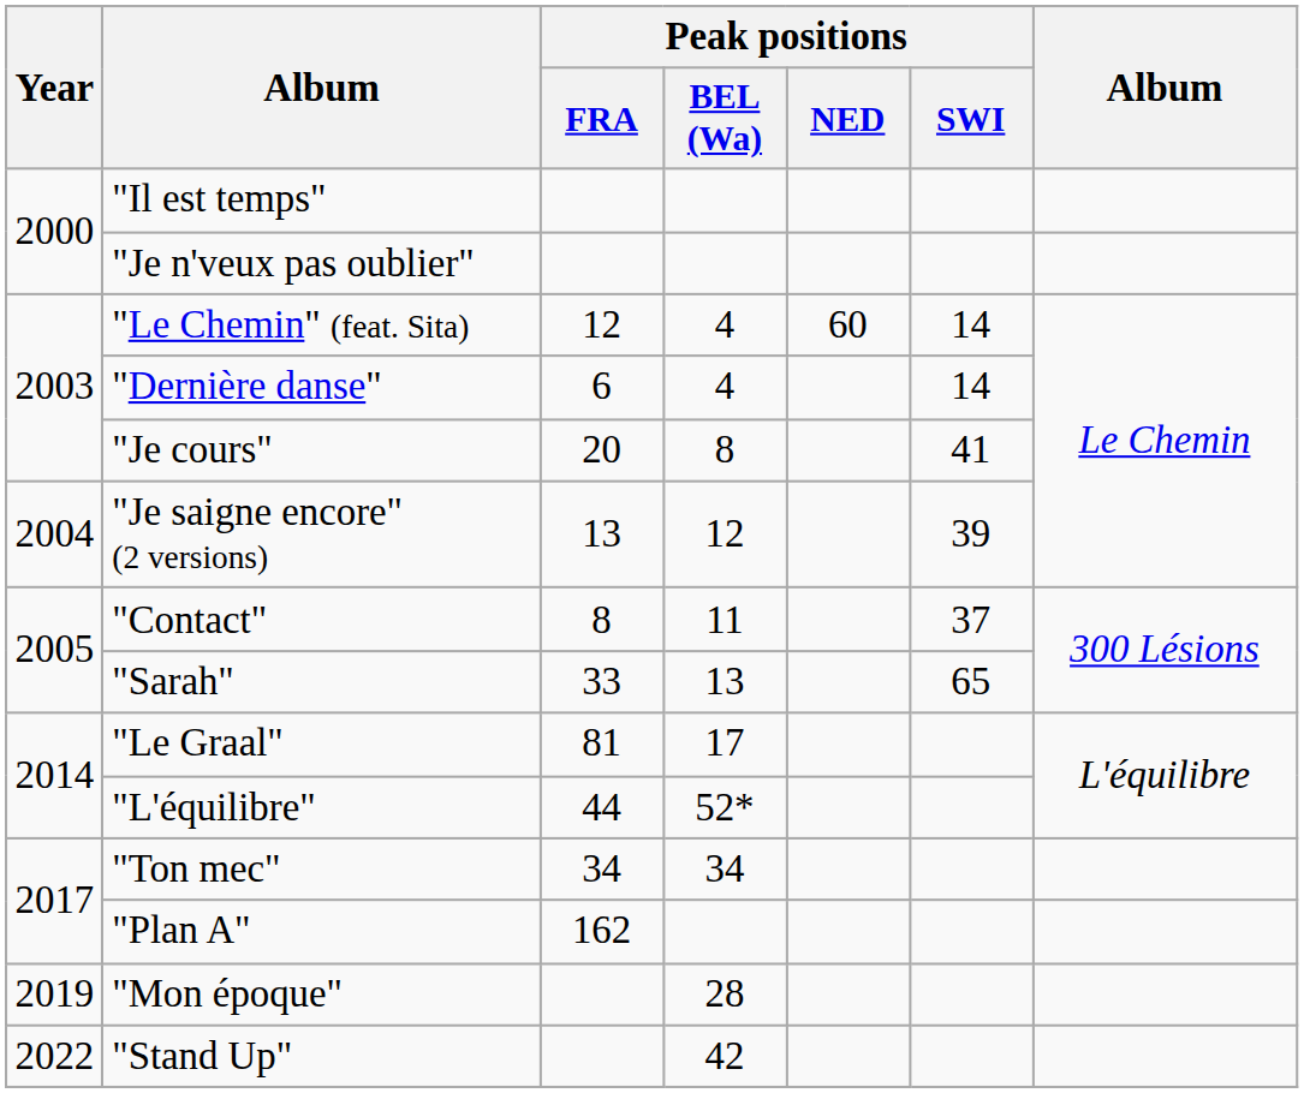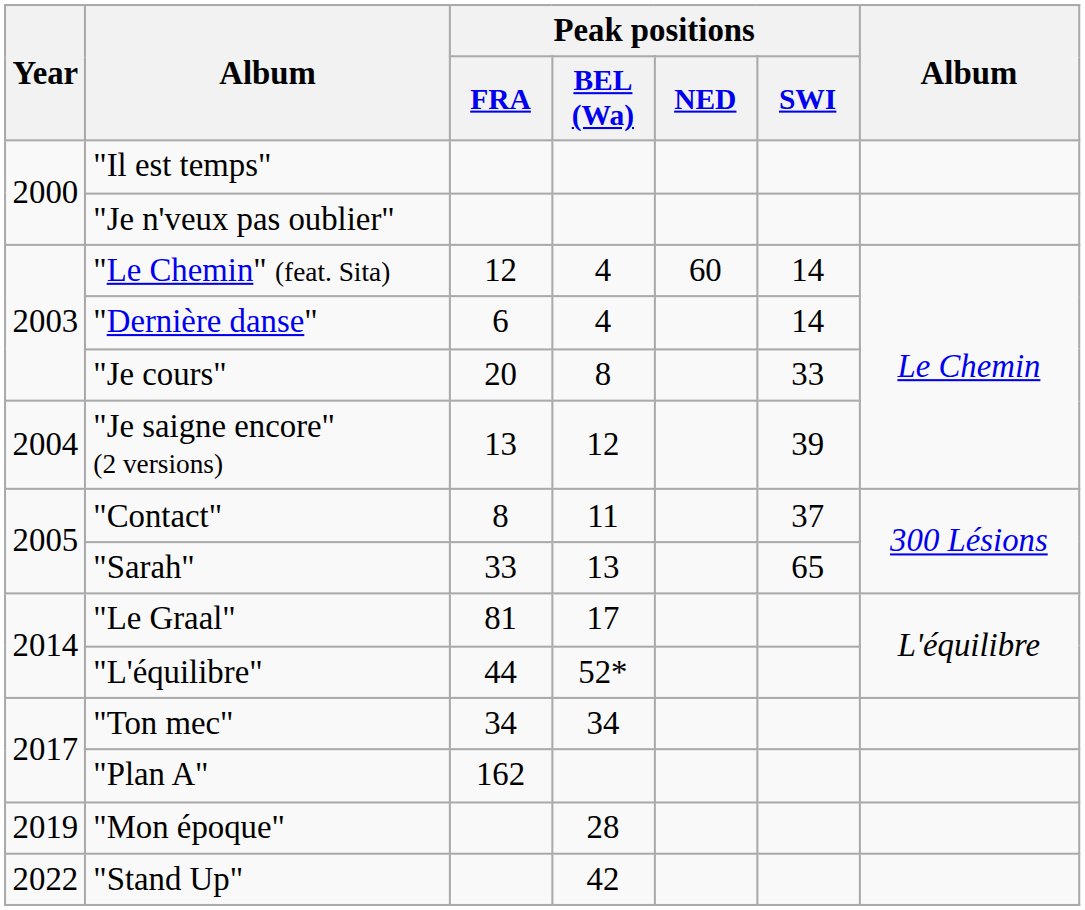"Je cours" | Peak positions / SWI: 41 -> 33
